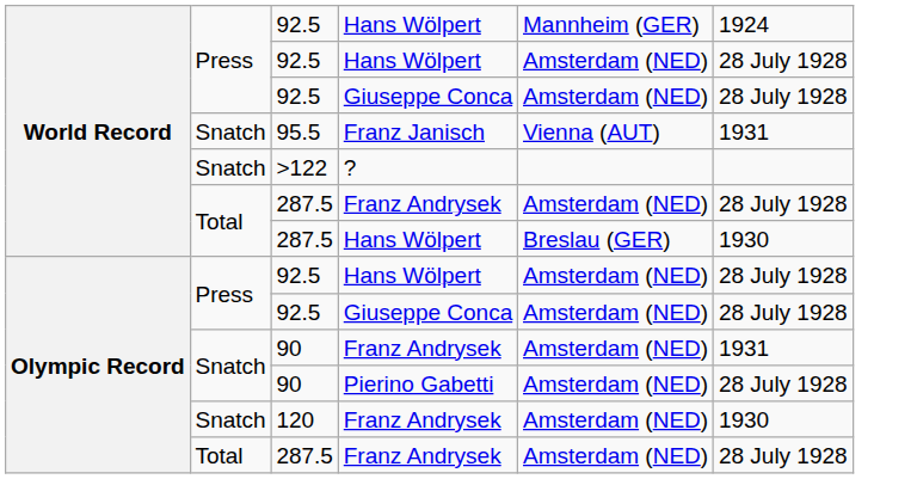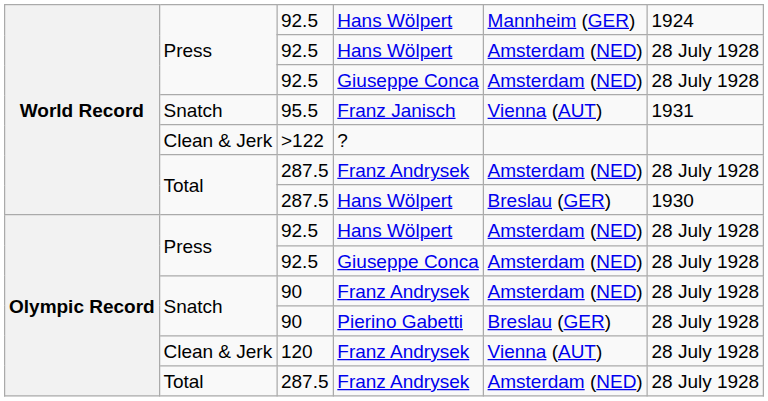>122 | column 2: Snatch -> Clean & Jerk
90 / Franz Andrysek | column 6: 1931 -> 28 July 1928
90 / Pierino Gabetti | column 5: Amsterdam (NED) -> Breslau (GER)
120 | column 2: Snatch -> Clean & Jerk
120 | column 5: Amsterdam (NED) -> Vienna (AUT)
120 | column 6: 1930 -> 28 July 1928
